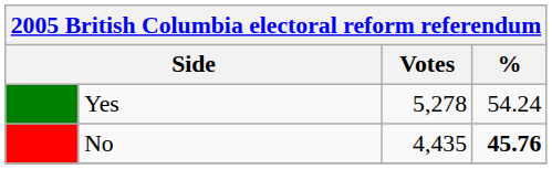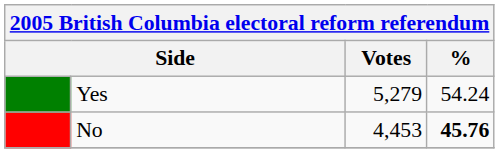Yes | Votes: 5,278 -> 5,279
No | Votes: 4,435 -> 4,453
